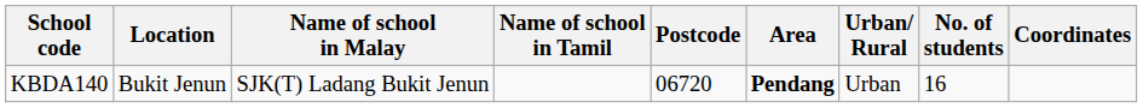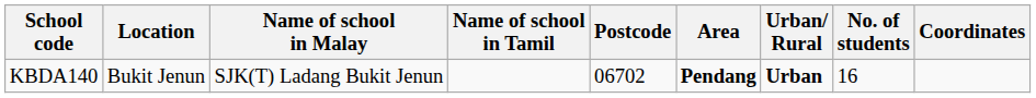KBDA140 | Postcode: 06720 -> 06702
KBDA140 | Urban/ Rural: normal -> bold
